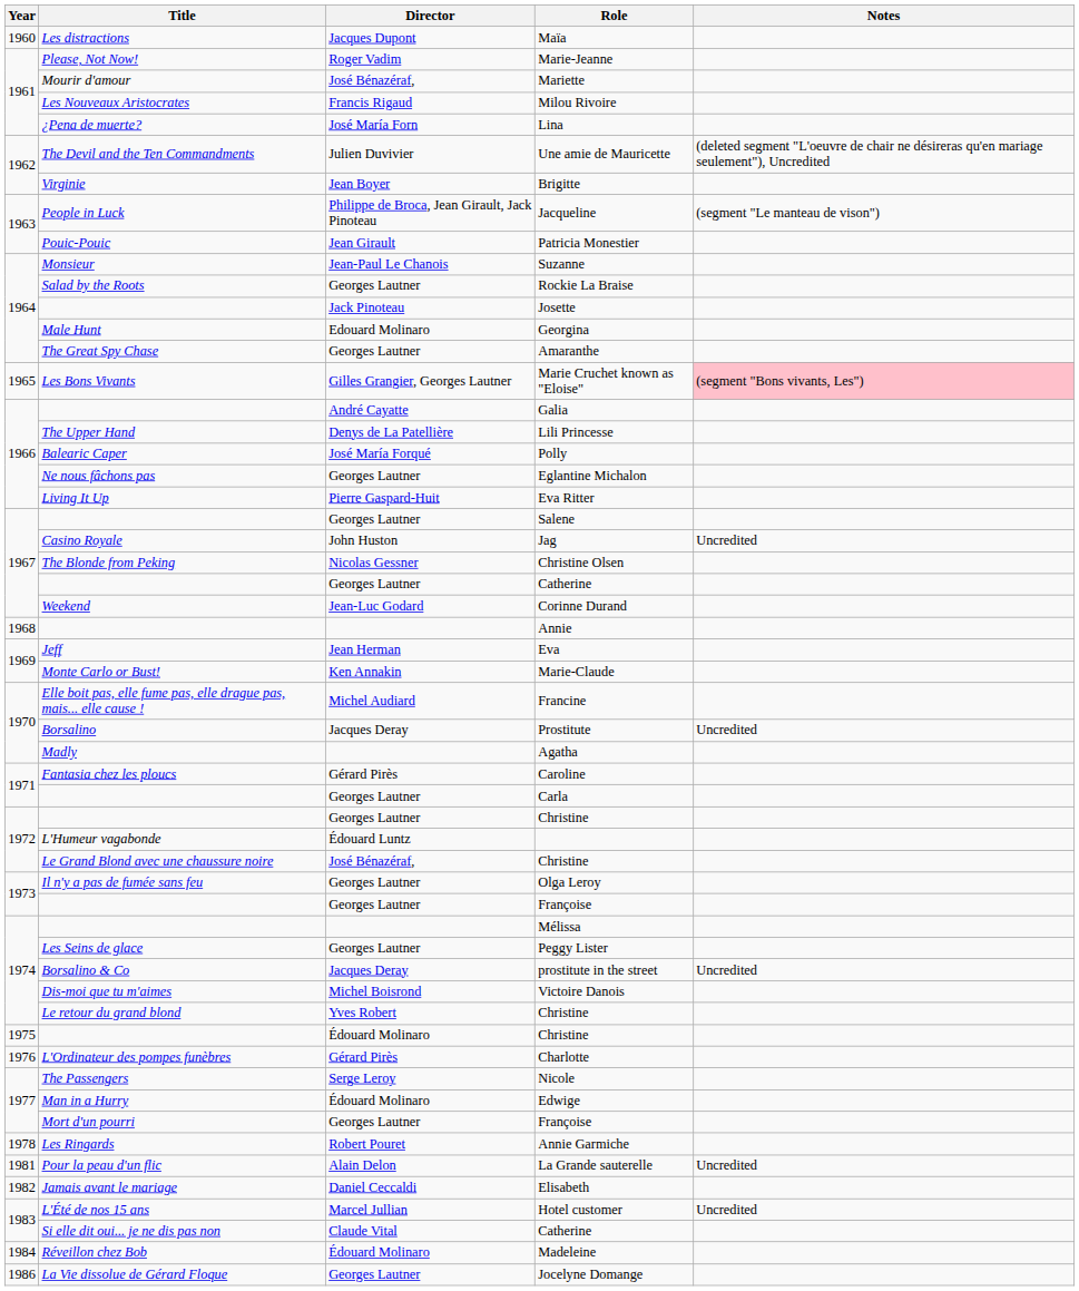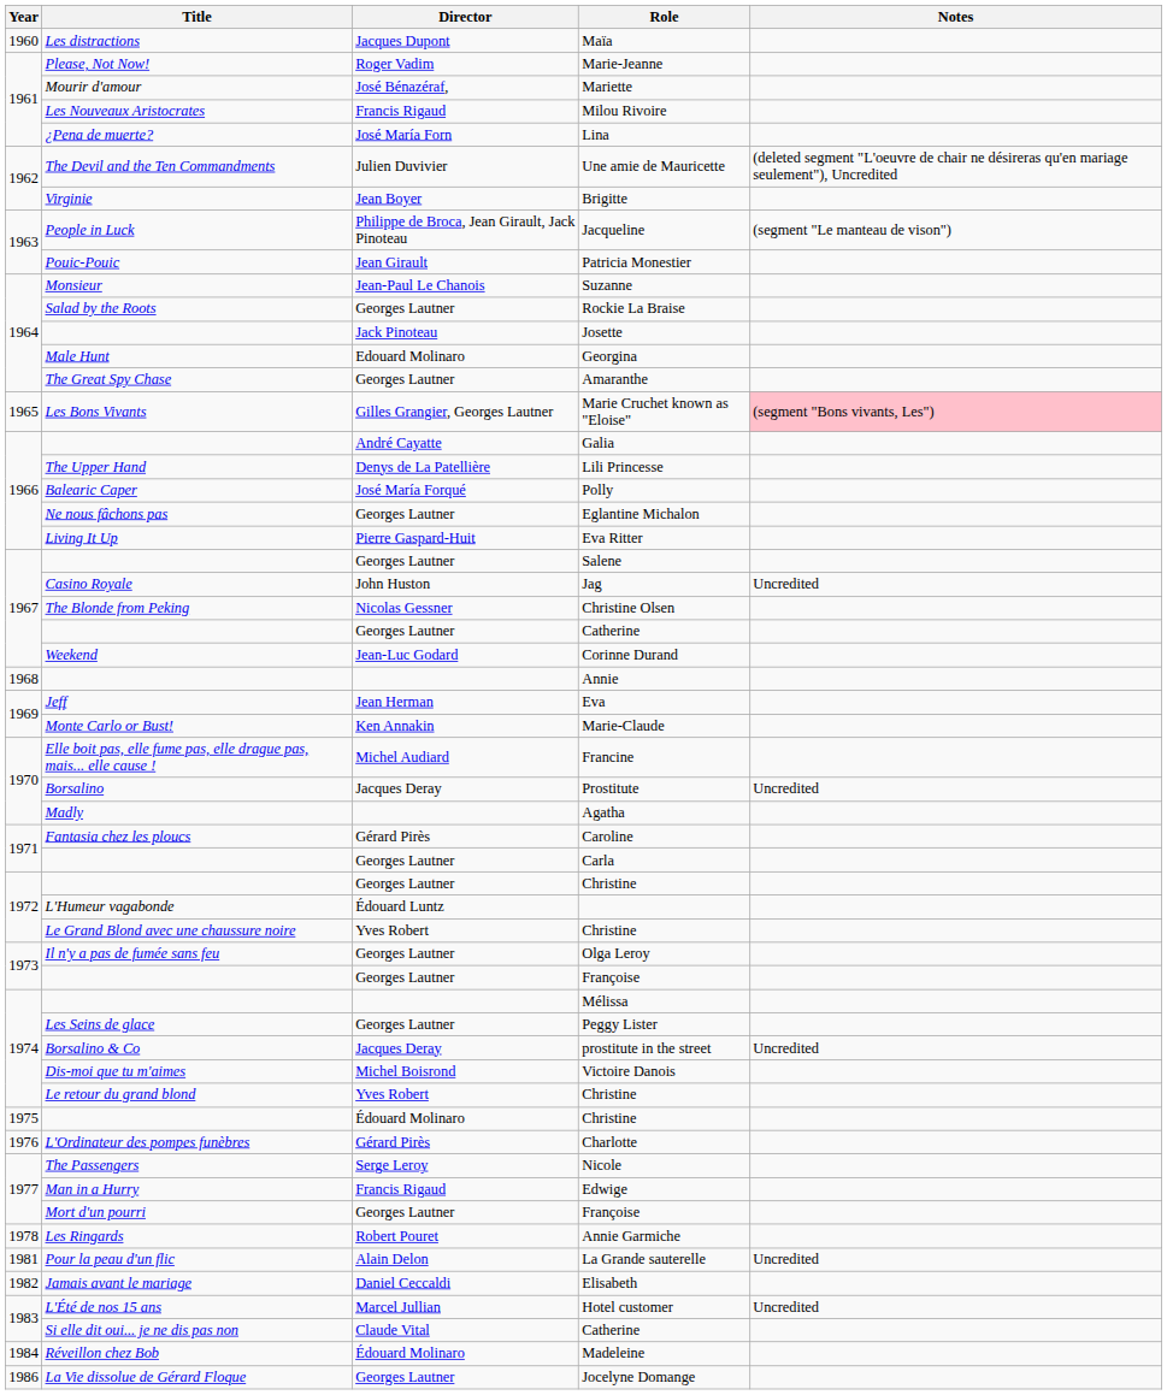Le Grand Blond avec une chaussure noire / Christine | Director: José Bénazéraf, -> Yves Robert
Edwige | Director: Édouard Molinaro -> Francis Rigaud
